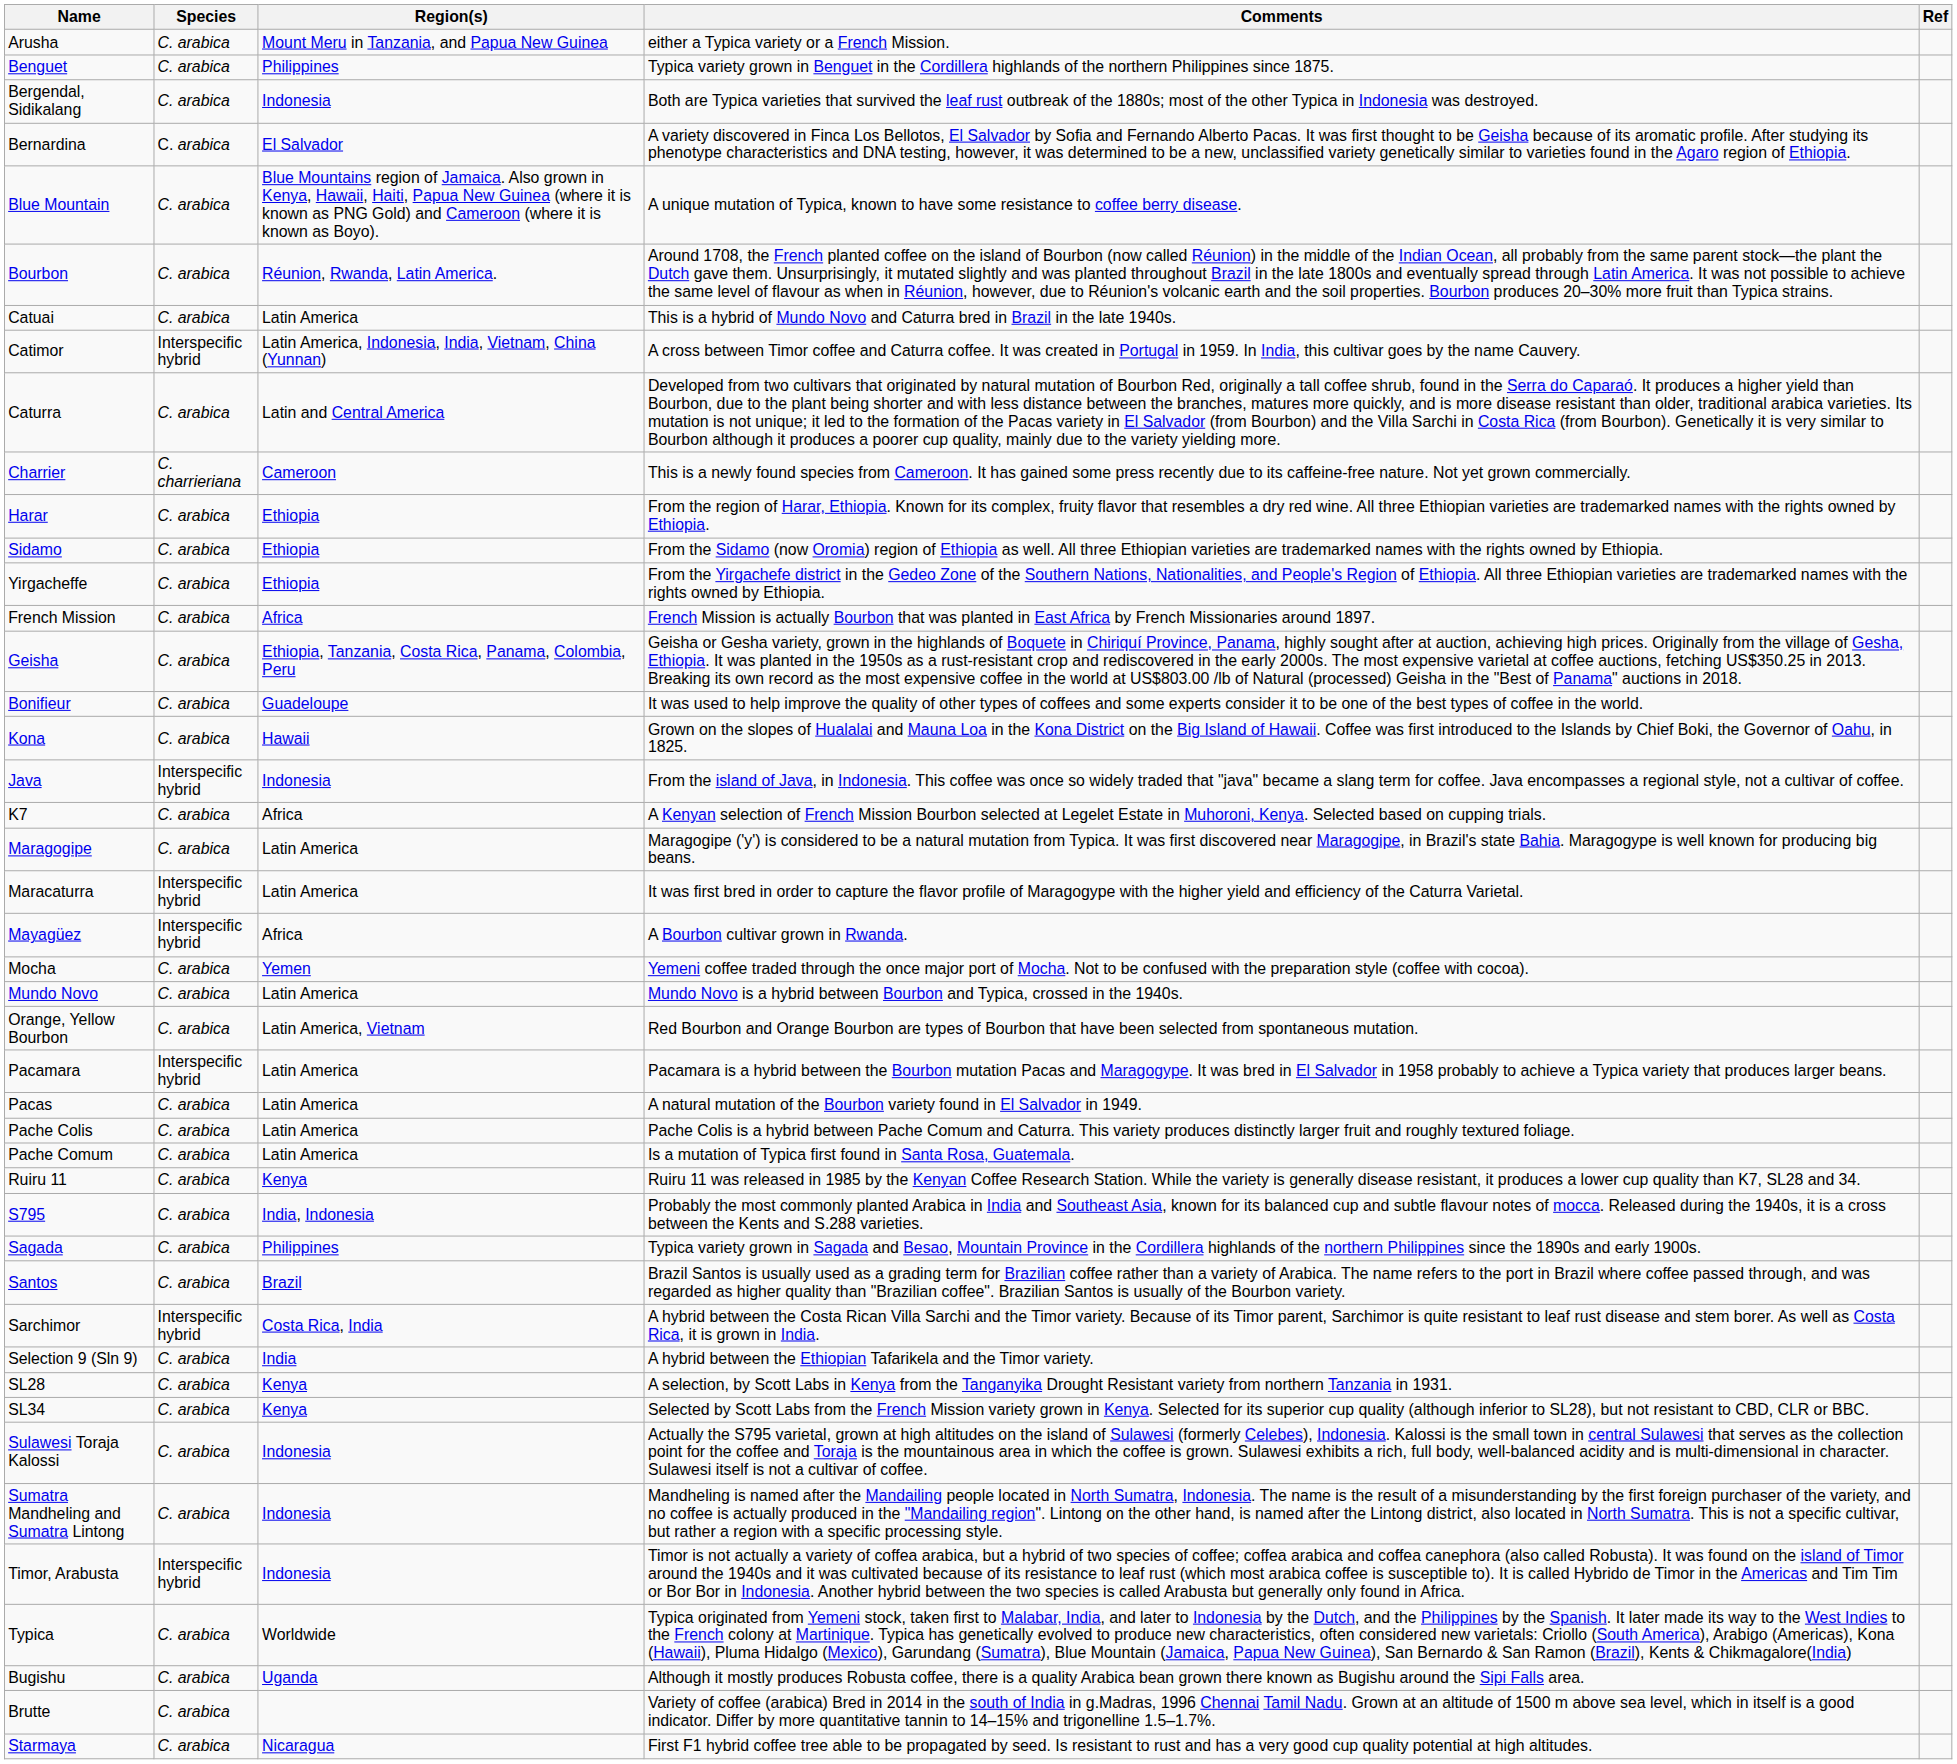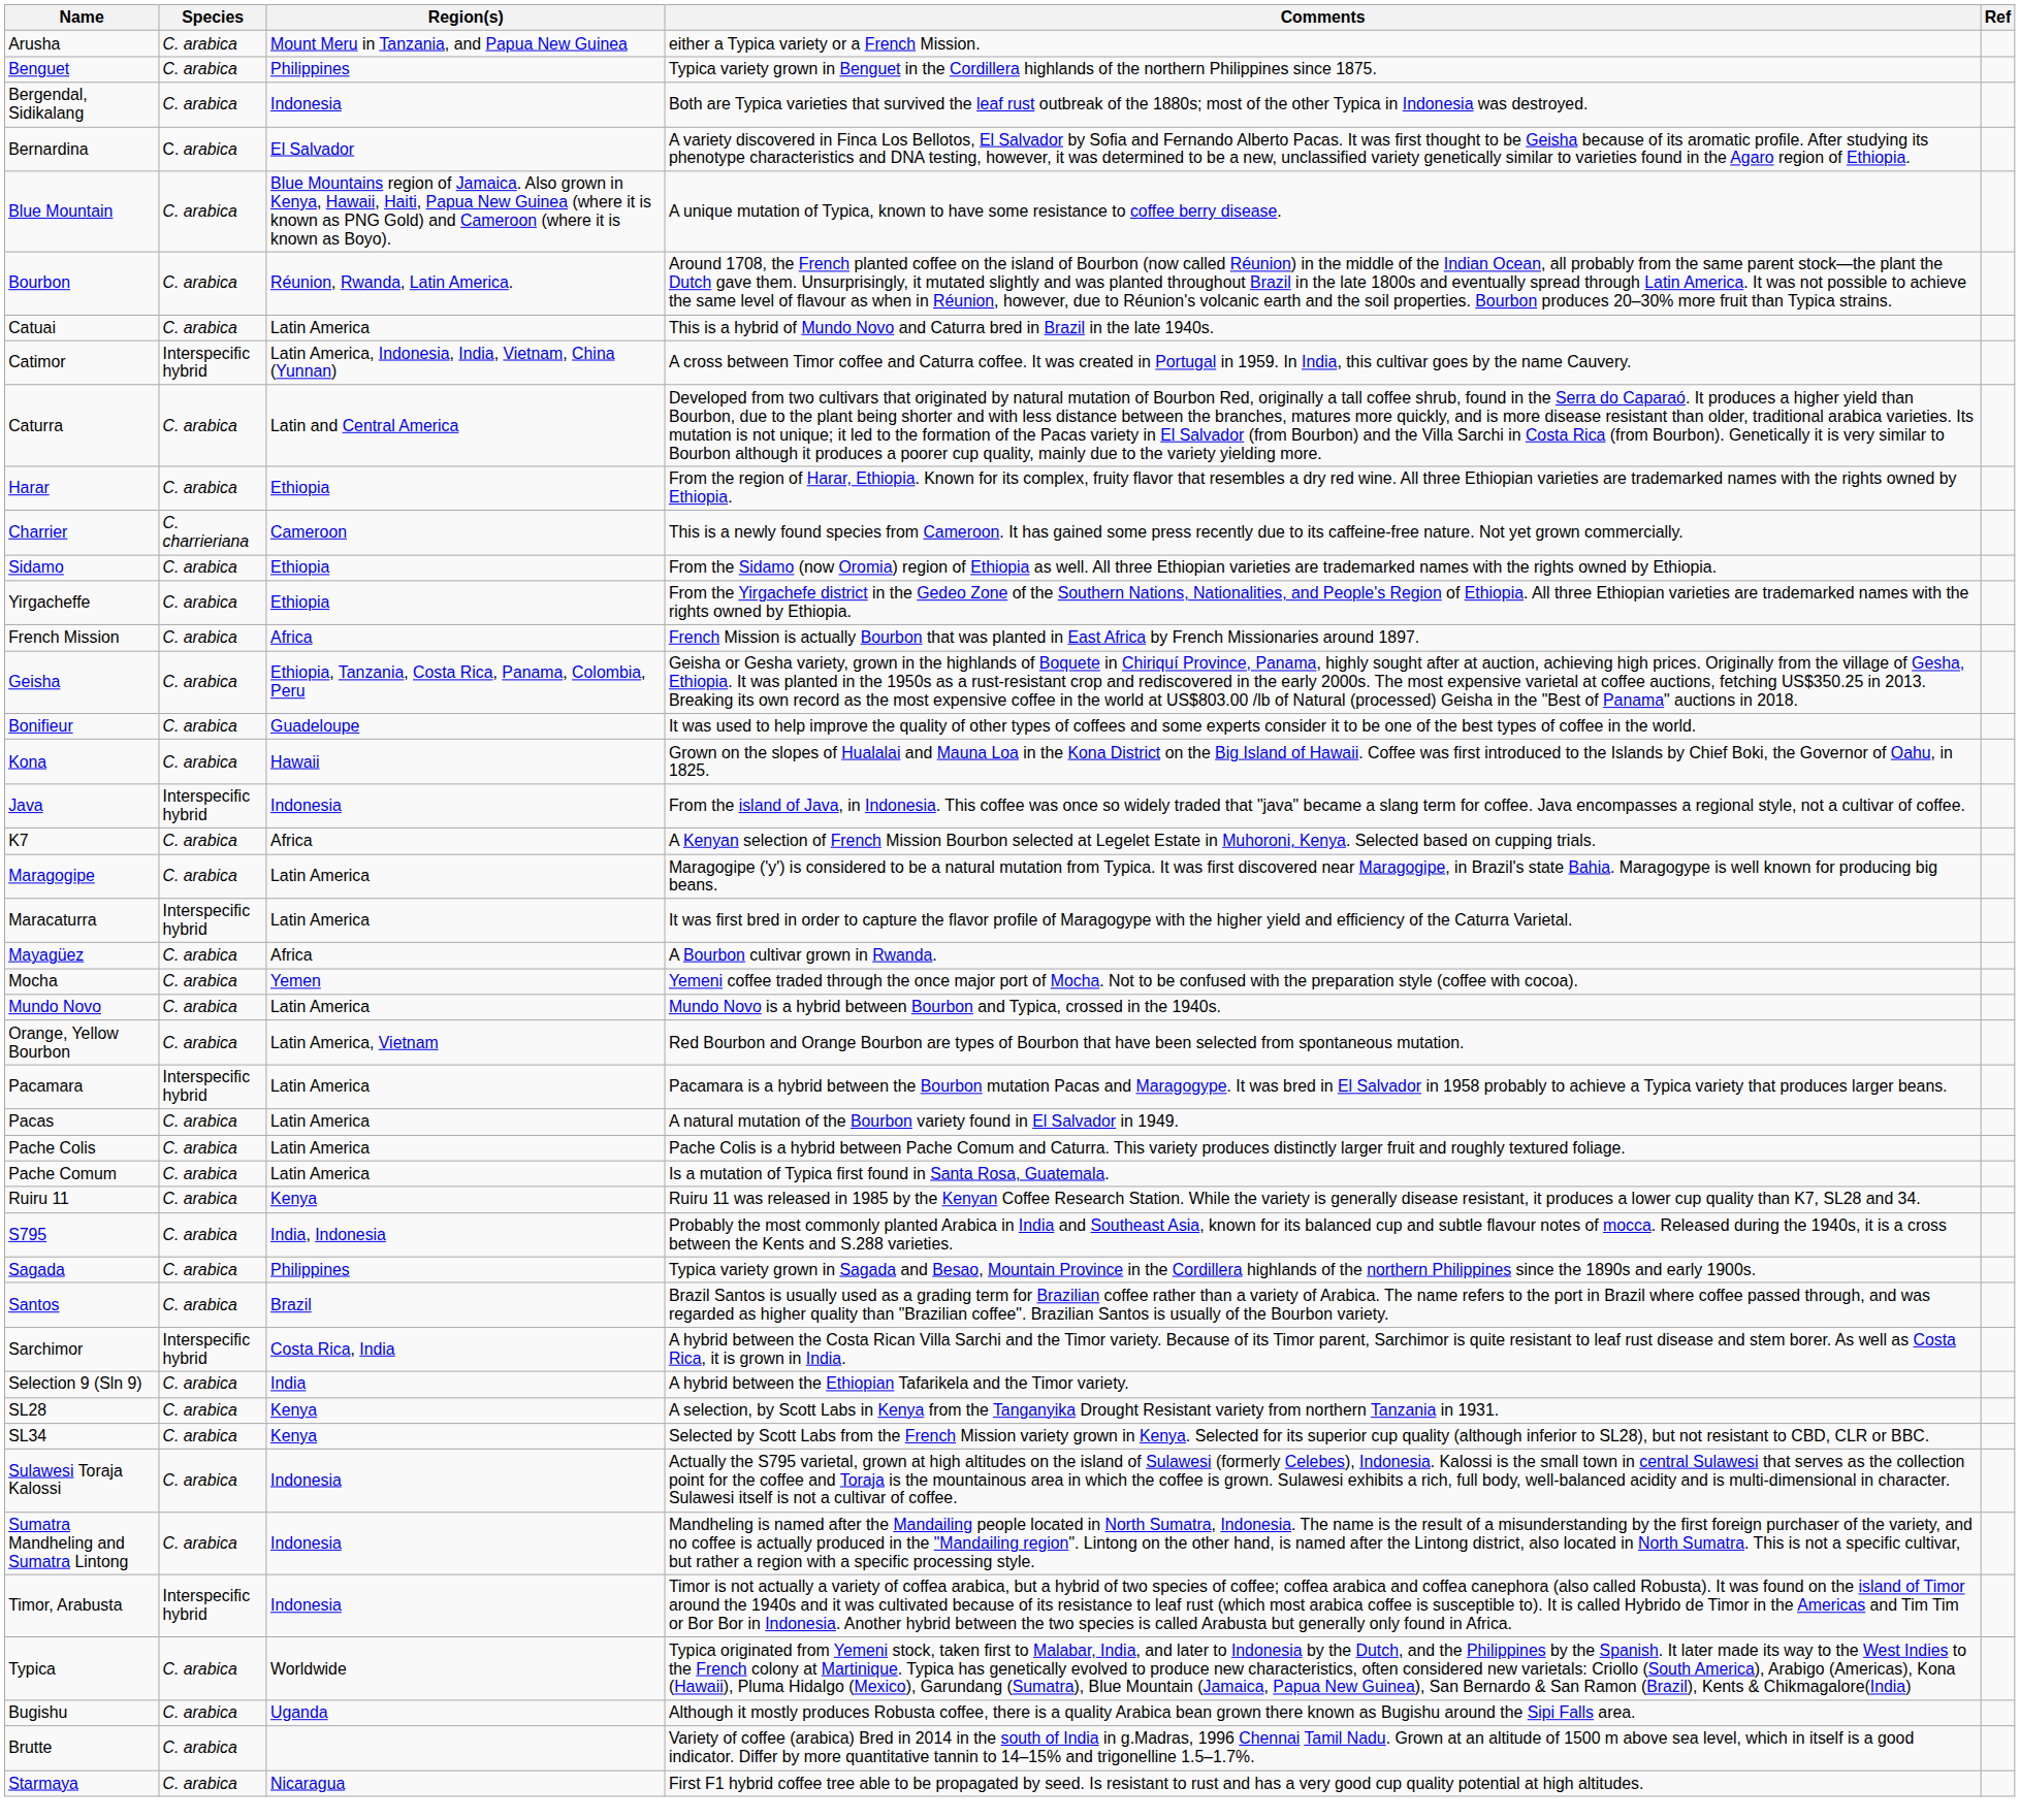rows swapped: Charrier <-> Harar
Mayagüez | Species: Interspecific hybrid -> C. arabica
